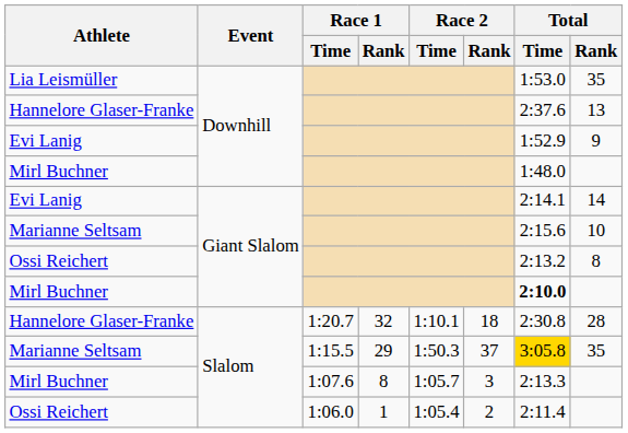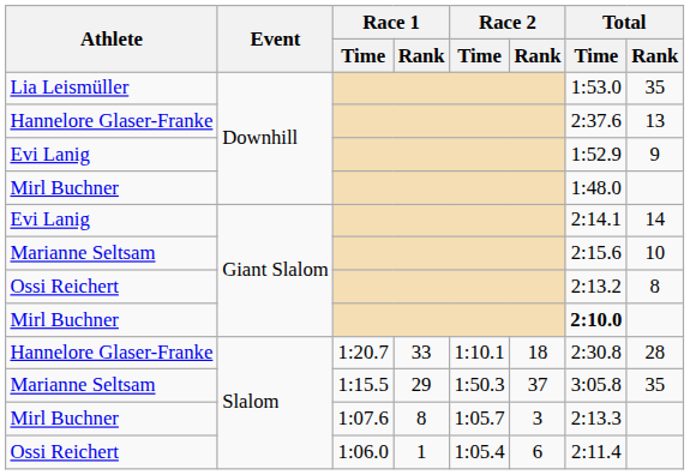Hannelore Glaser-Franke / Slalom | Race 1 / Rank: 32 -> 33
Marianne Seltsam / Slalom | Total / Time: gold background -> no background
Ossi Reichert / Slalom | Race 2 / Rank: 2 -> 6
